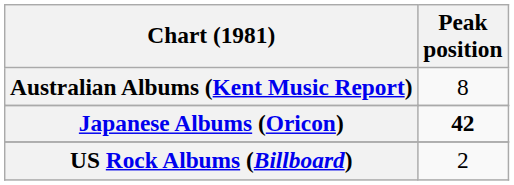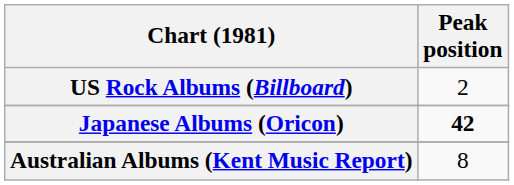rows swapped: Australian Albums (Kent Music Report) <-> US Rock Albums (Billboard)
